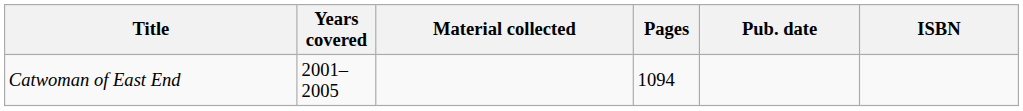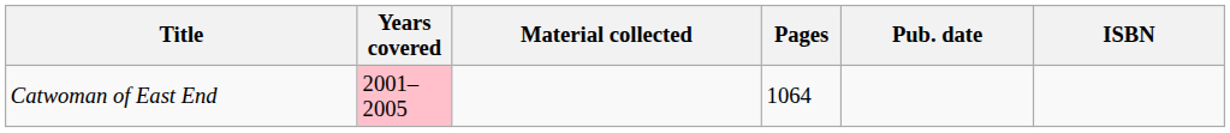Catwoman of East End | Years covered: no background -> pink background
Catwoman of East End | Pages: 1094 -> 1064
